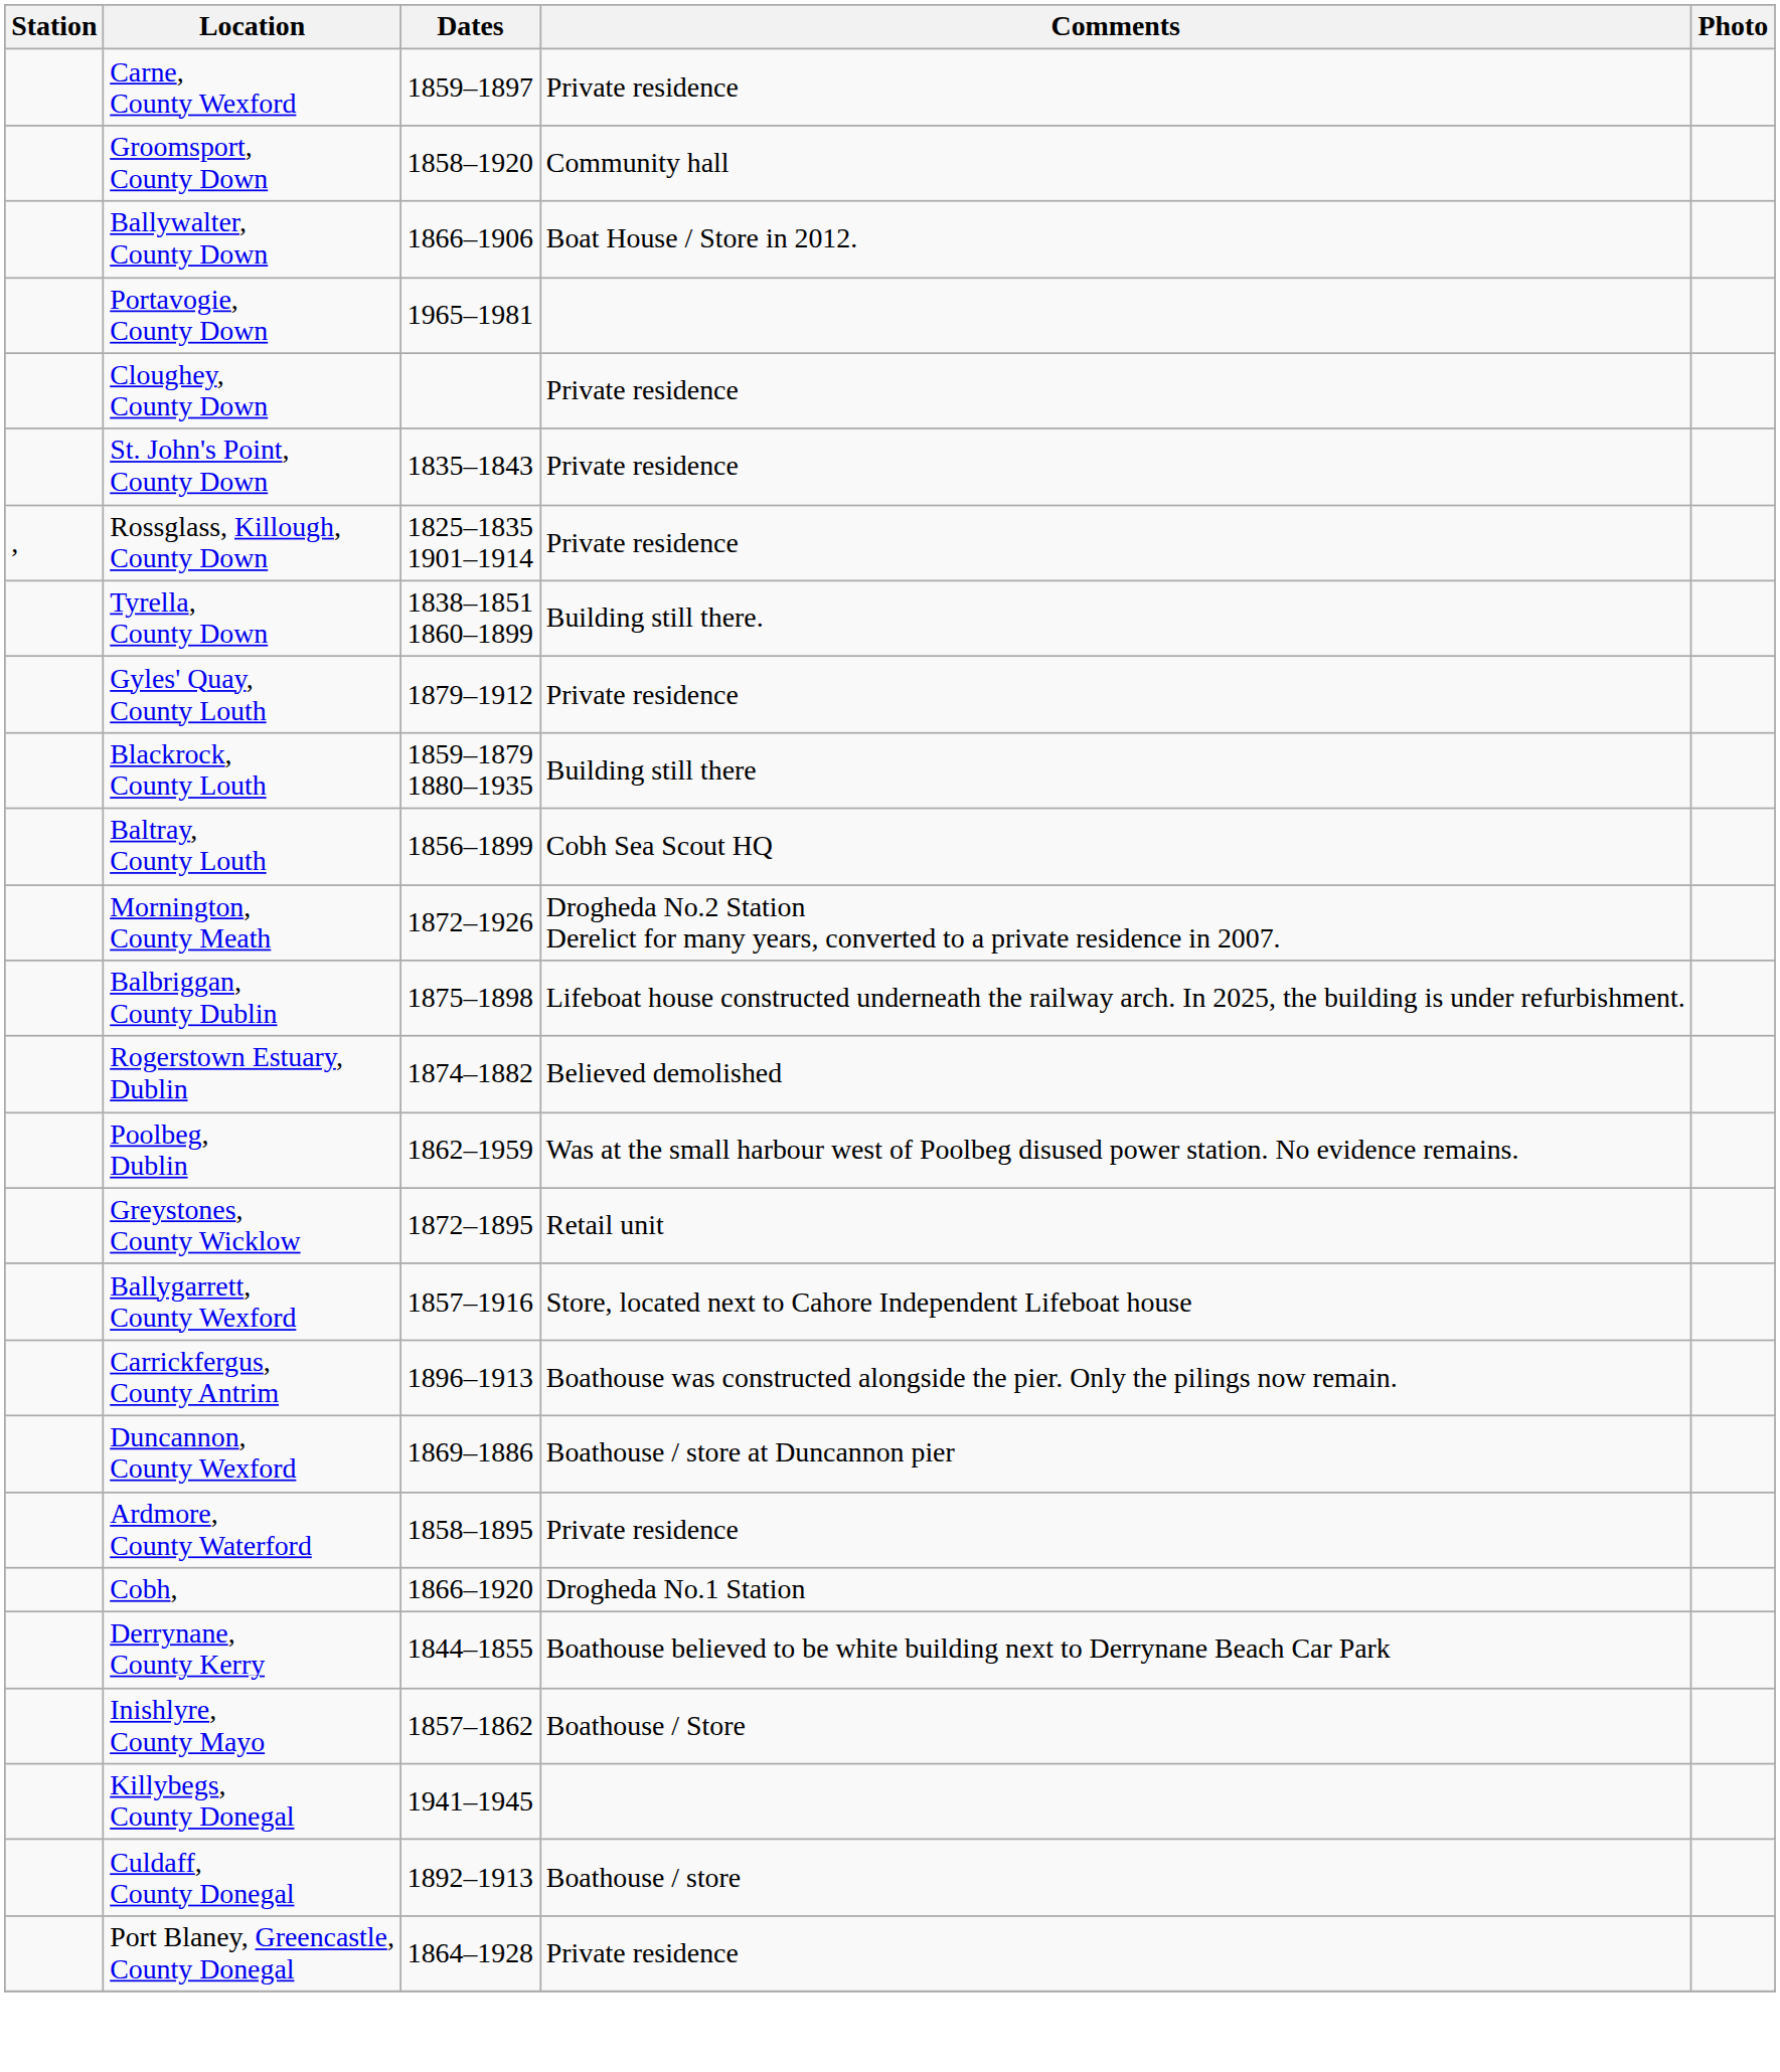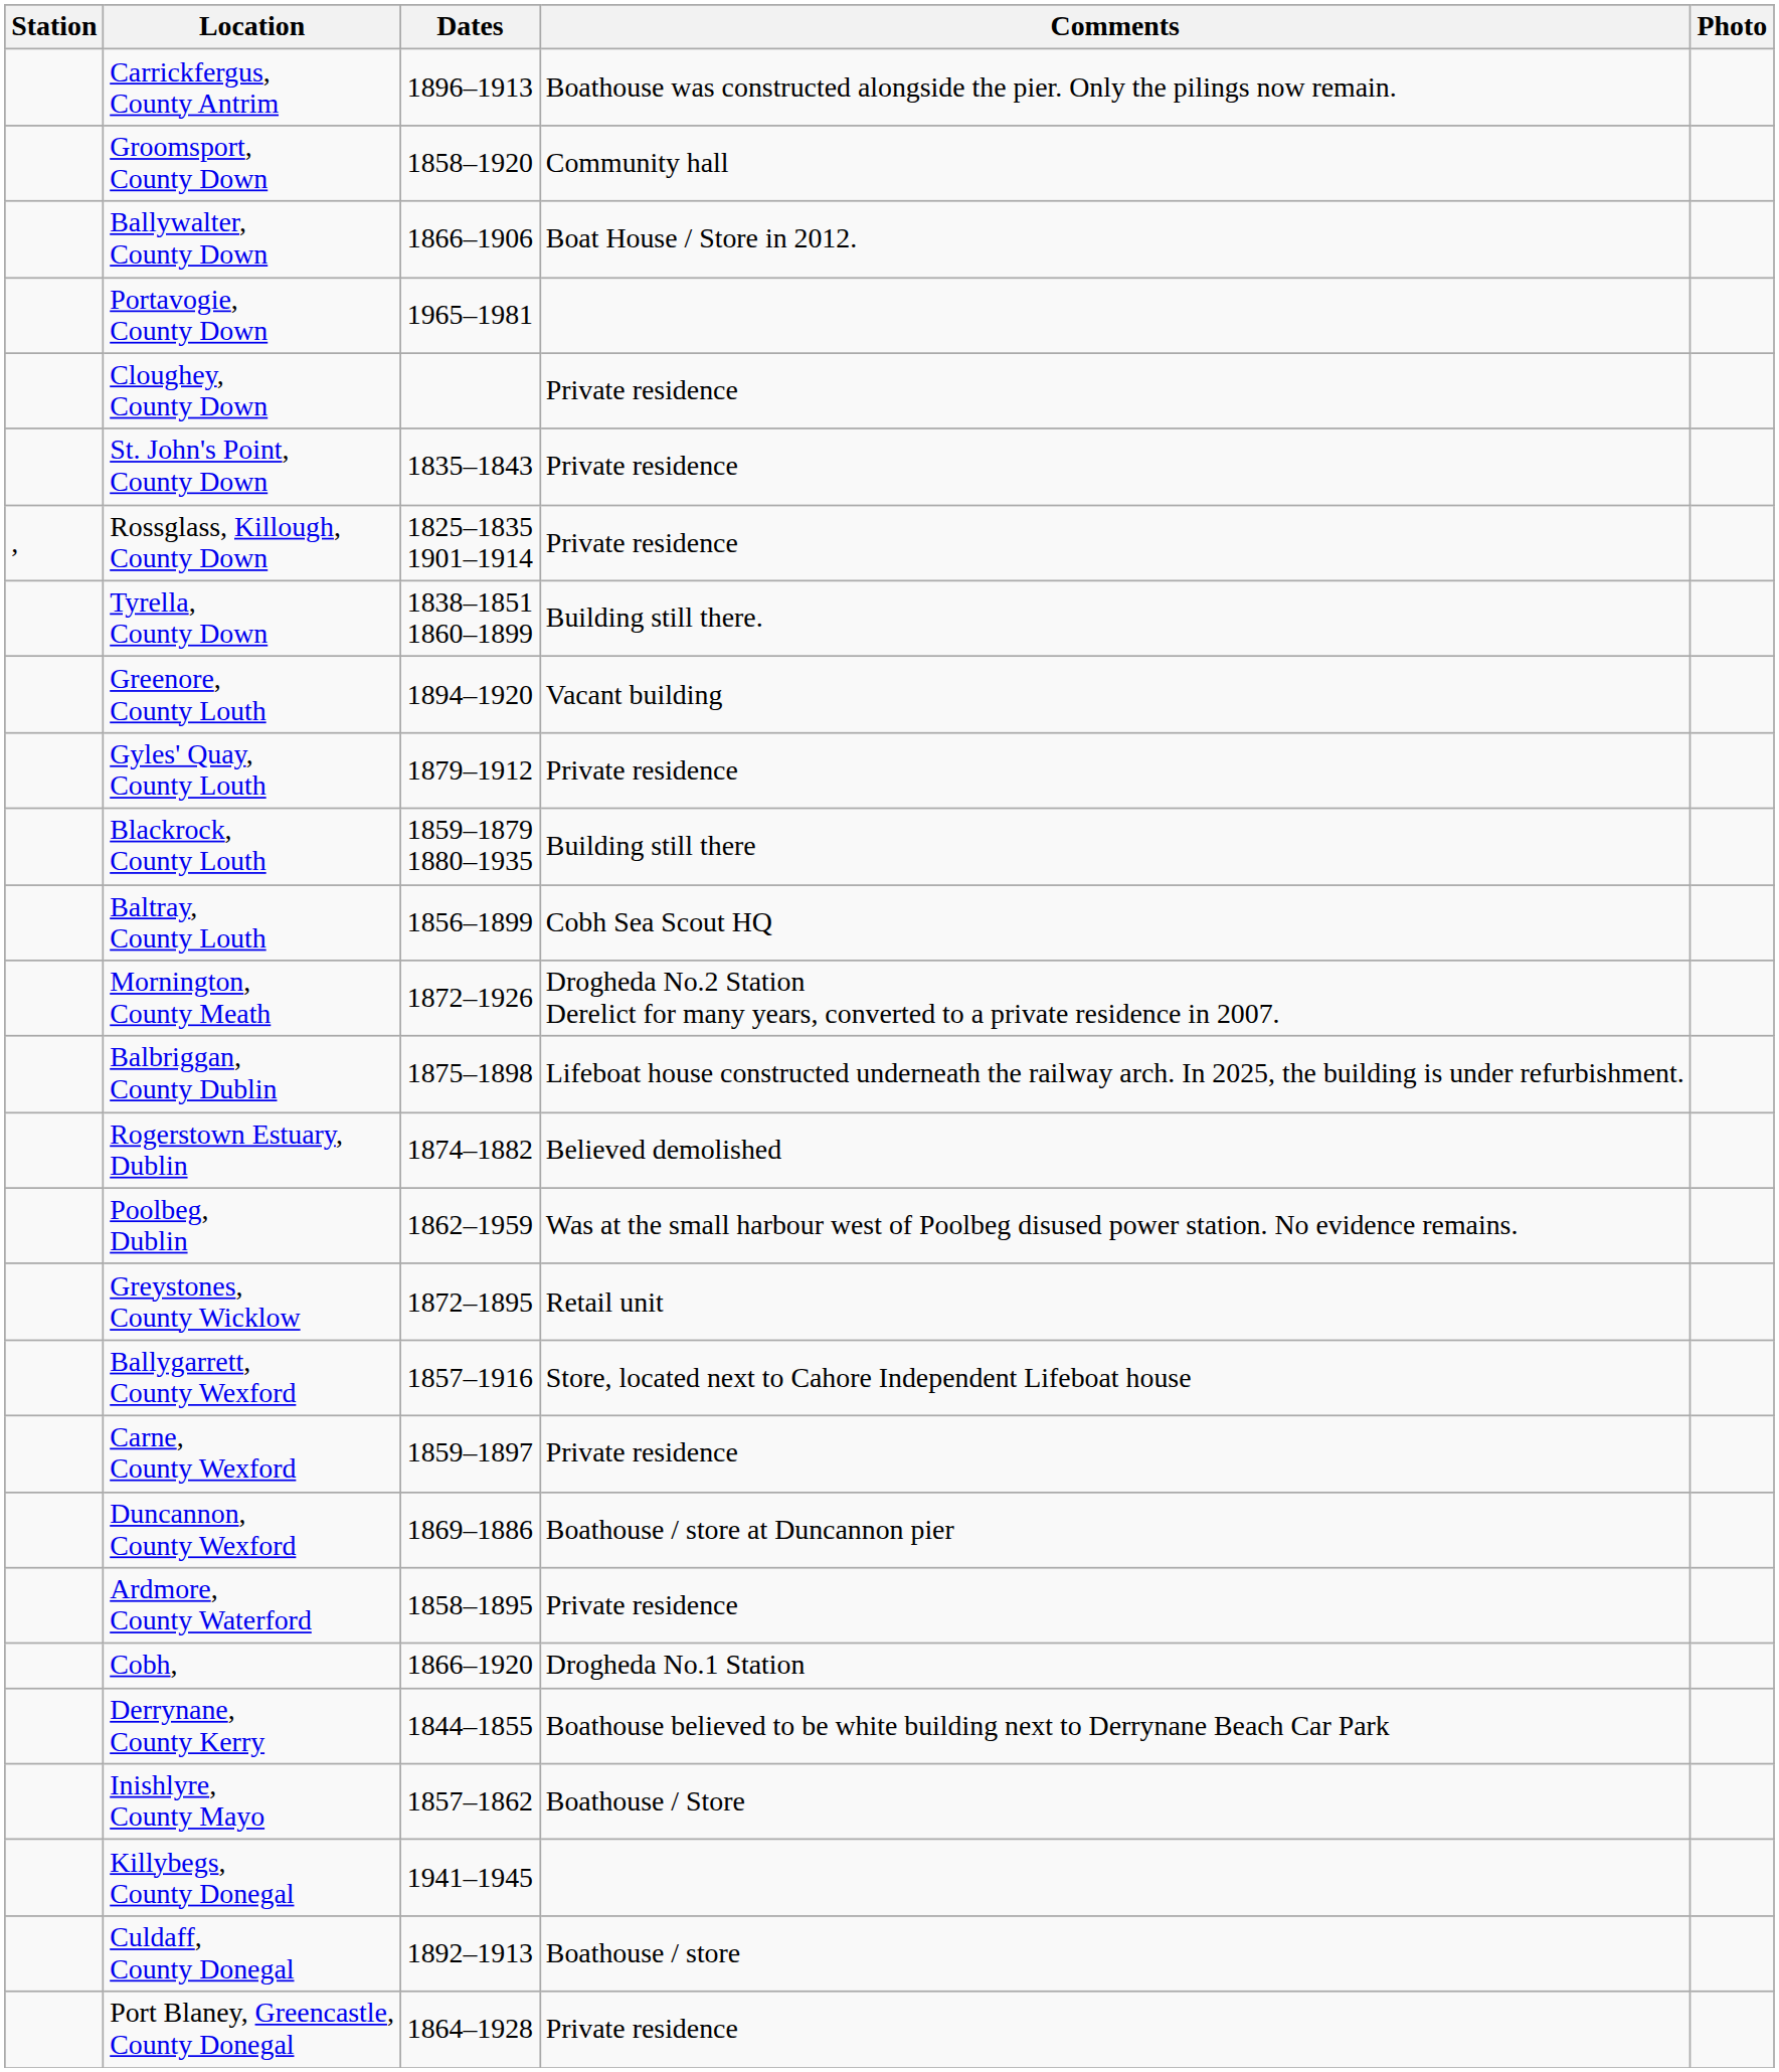rows swapped: Carrickfergus, County Antrim <-> Carne, County Wexford
+ row: Greenore, County Louth | 1894–1920 | Vacant building
